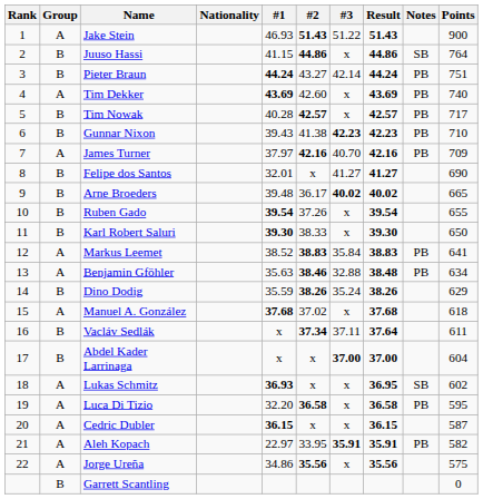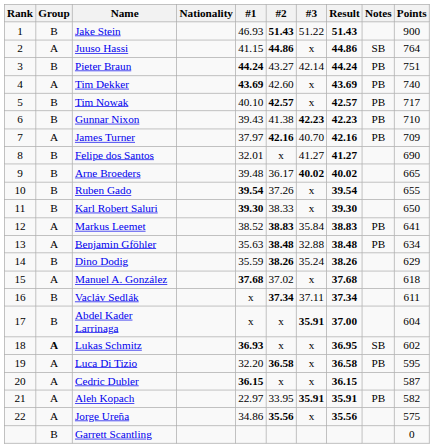Jake Stein | Group: A -> B
Juuso Hassi | Group: B -> A
Tim Nowak | #1: 40.28 -> 40.10
Benjamin Gföhler | #2: 38.46 -> 38.48
Vacláv Sedlák | Result: 37.64 -> 37.34
Abdel Kader Larrinaga | #3: 37.00 -> 35.91
Lukas Schmitz | Group: normal -> bold
